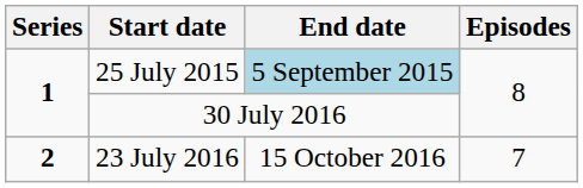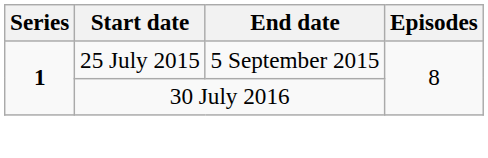25 July 2015 | End date: lightblue background -> no background
- row: 2 | 23 July 2016 | 15 October 2016 | 7
